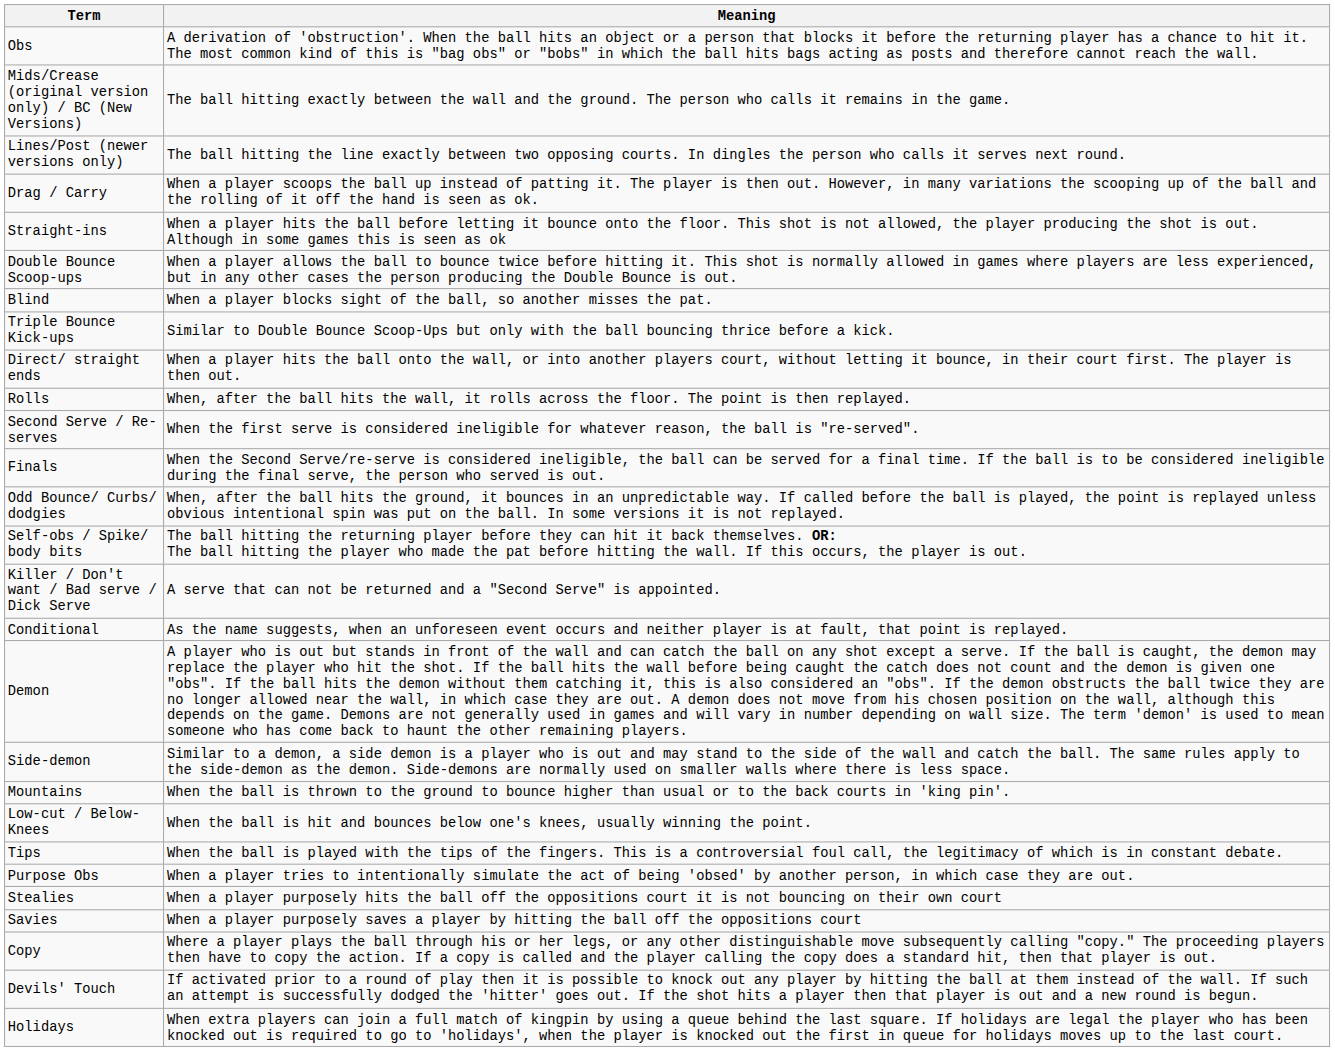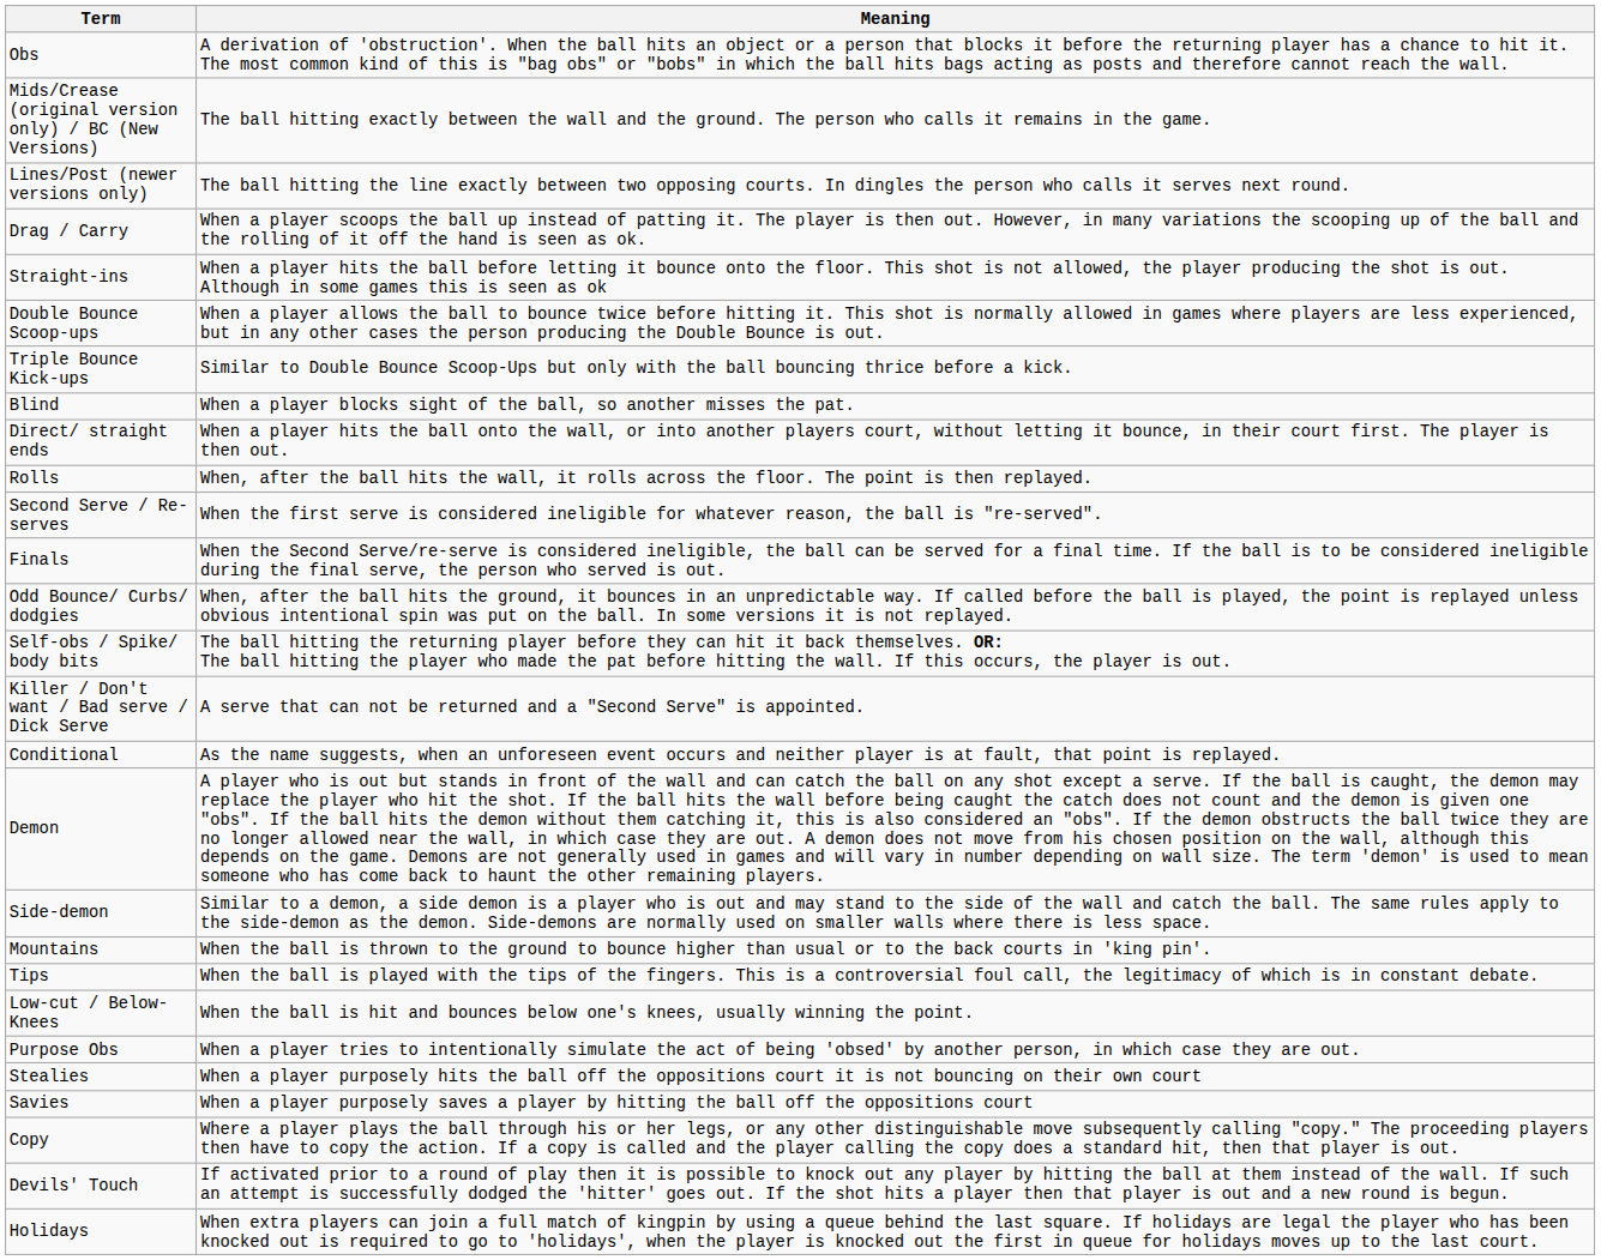rows swapped: Triple Bounce Kick-ups <-> Blind
rows swapped: Low-cut / Below-Knees <-> Tips
